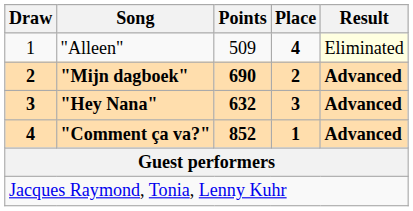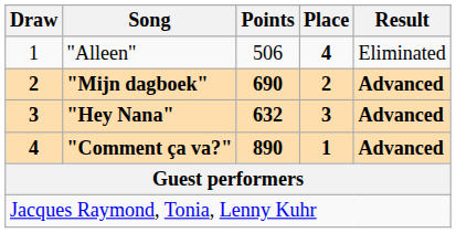"Alleen" | Points: 509 -> 506
"Alleen" | Result: lightyellow background -> no background
"Comment ça va?" | Points: 852 -> 890
